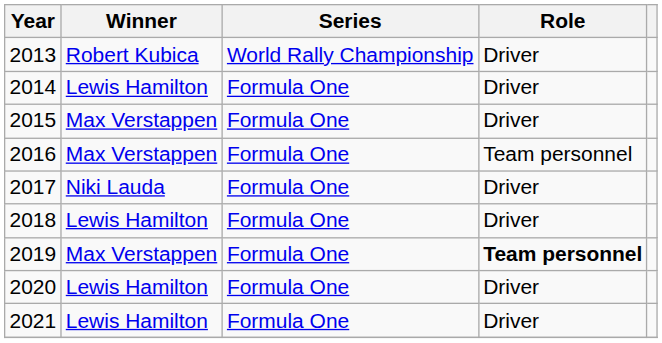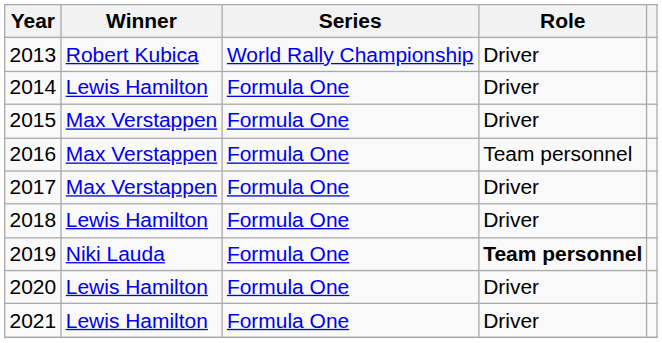2017 | Winner: Niki Lauda -> Max Verstappen
2019 | Winner: Max Verstappen -> Niki Lauda
